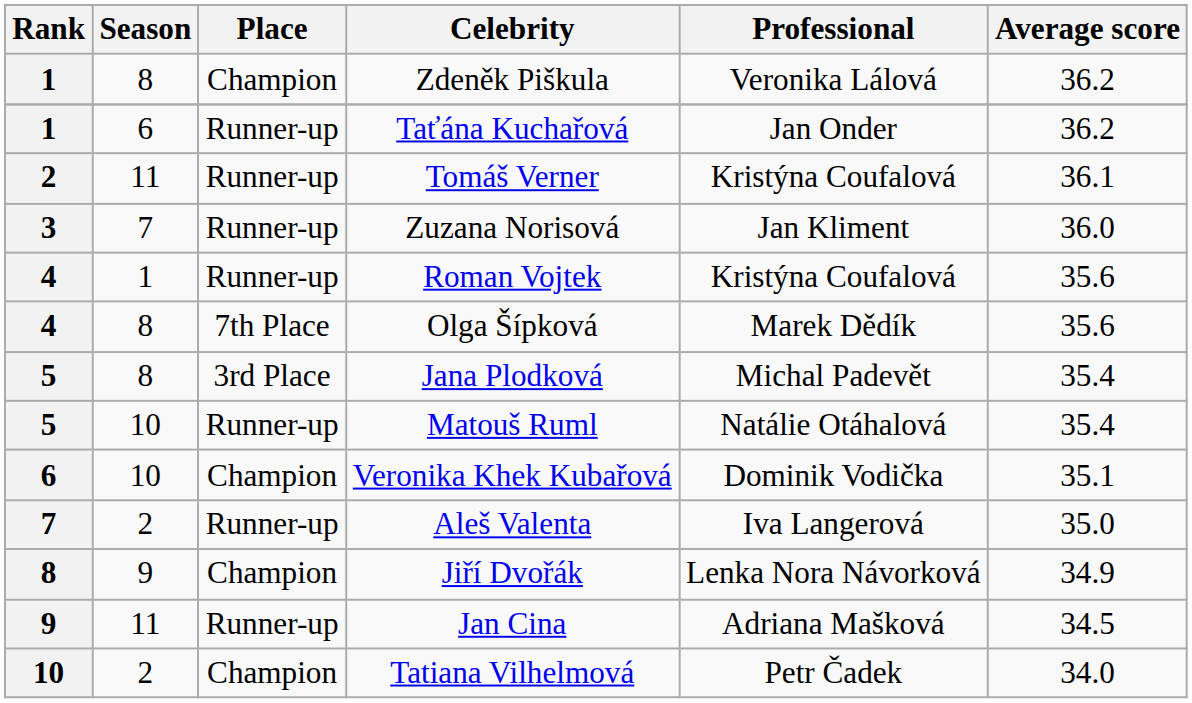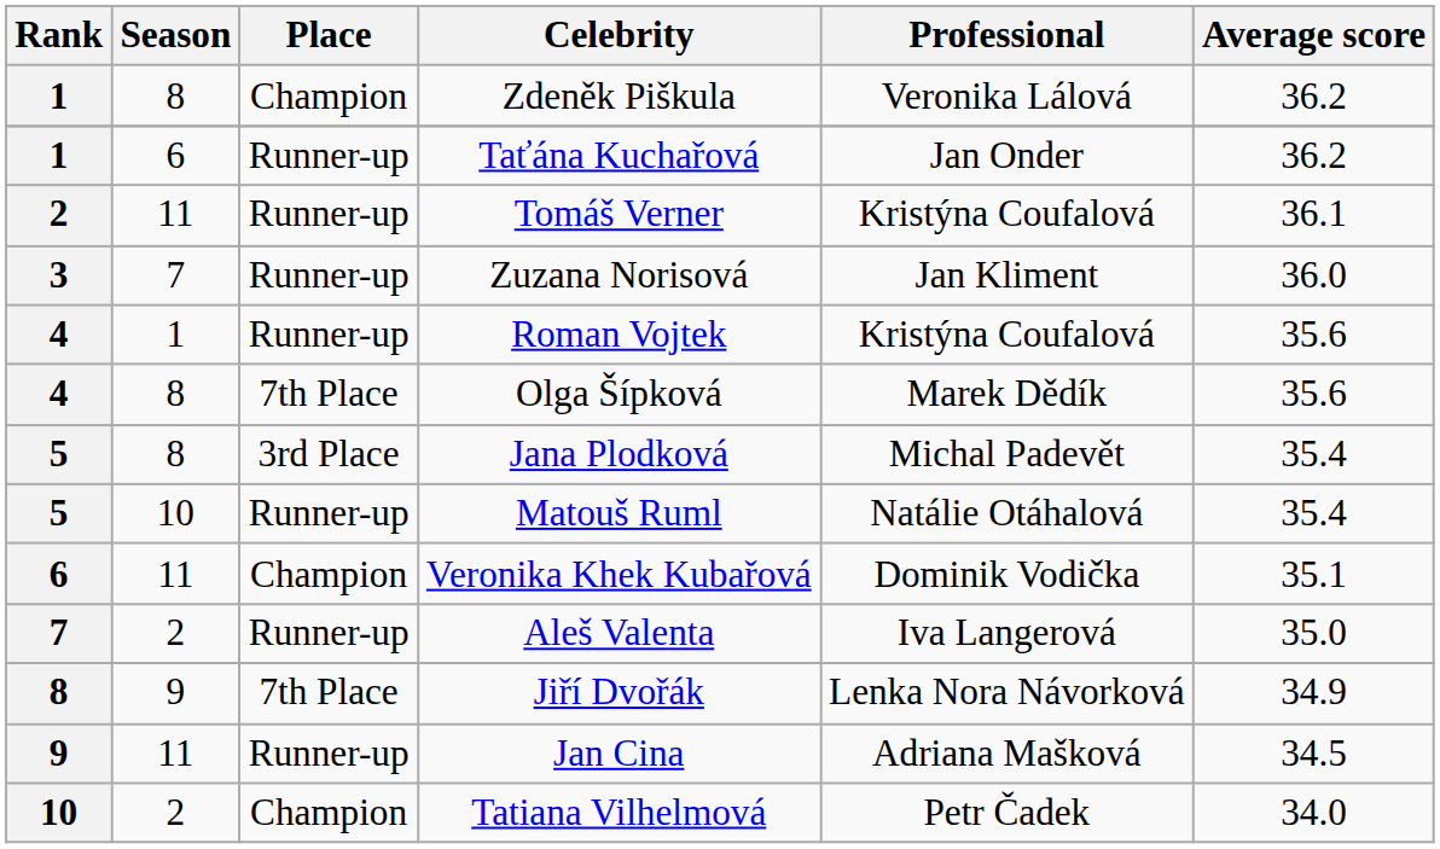Veronika Khek Kubařová | Season: 10 -> 11
Jiří Dvořák | Place: Champion -> 7th Place
